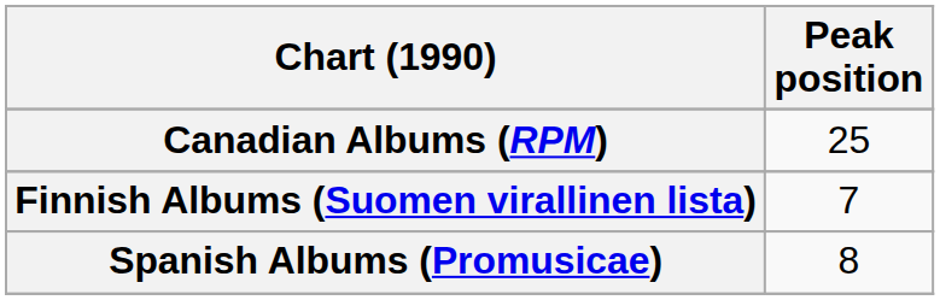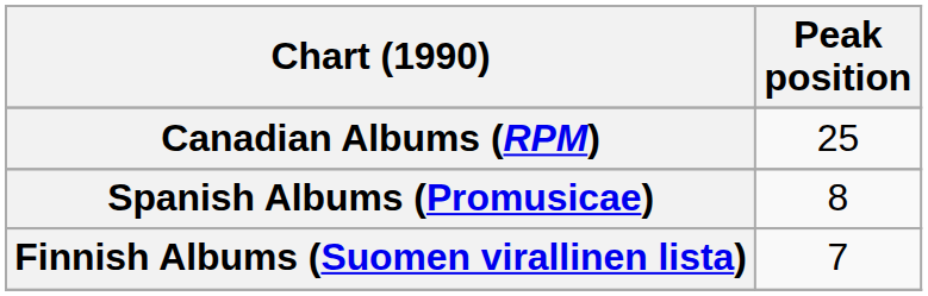rows swapped: Finnish Albums (Suomen virallinen lista) <-> Spanish Albums (Promusicae)
